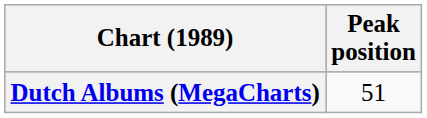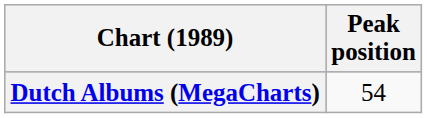Dutch Albums (MegaCharts) | Peak position: 51 -> 54
